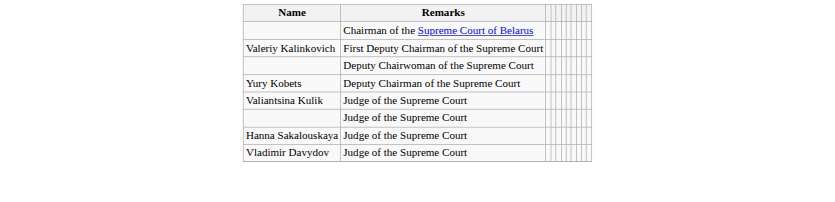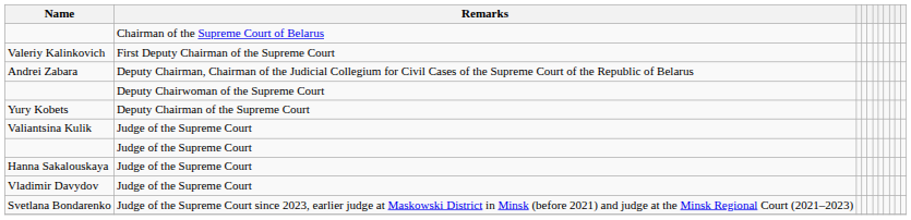+ row: Andrei Zabara | Deputy Chairman, Chairman of the Judicial Collegium for Civil Cases of the Supreme Court of the Republic of Belarus
+ row: Svetlana Bondarenko | Judge of the Supreme Court since 2023, earlier judge at Maskowski District in Minsk (before 2021) and judge at the Minsk Regional Court (2021–2023)
